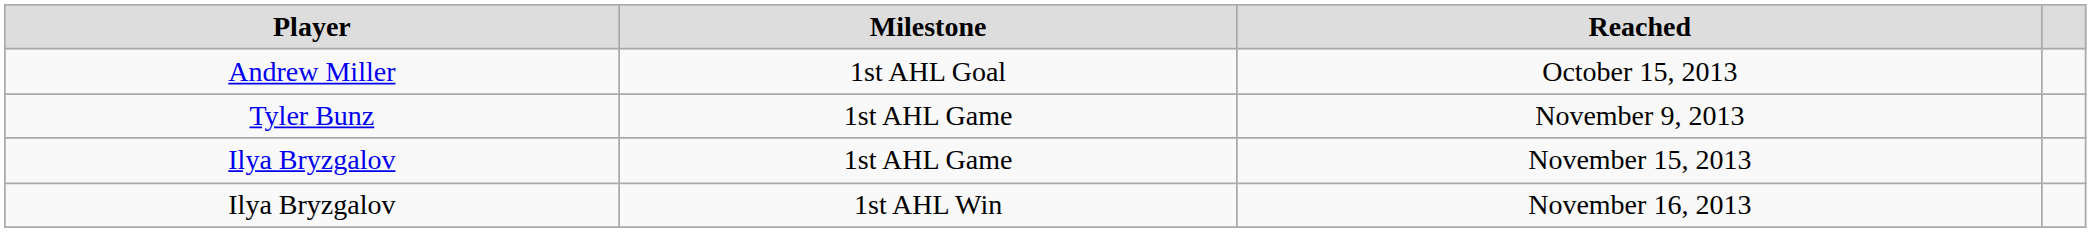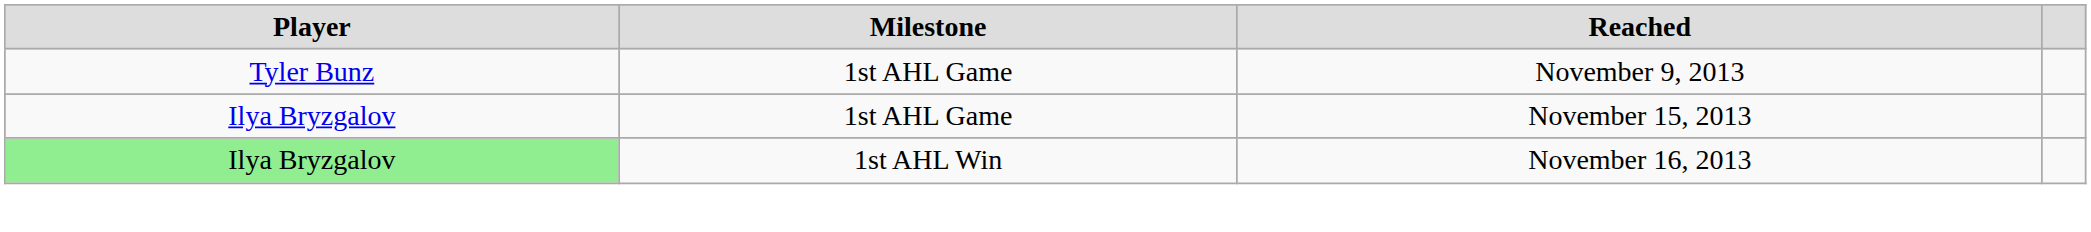- row: Andrew Miller | 1st AHL Goal | October 15, 2013
November 16, 2013 | Player: no background -> lightgreen background
